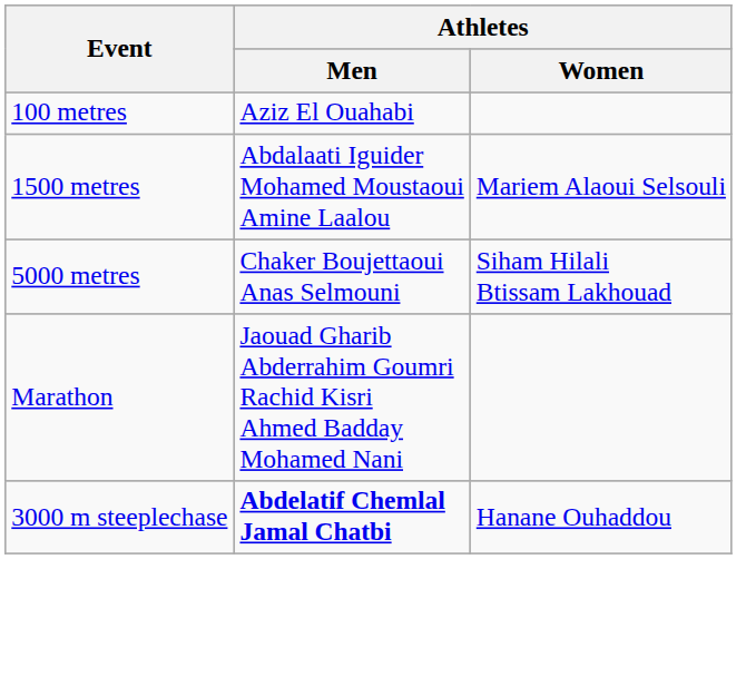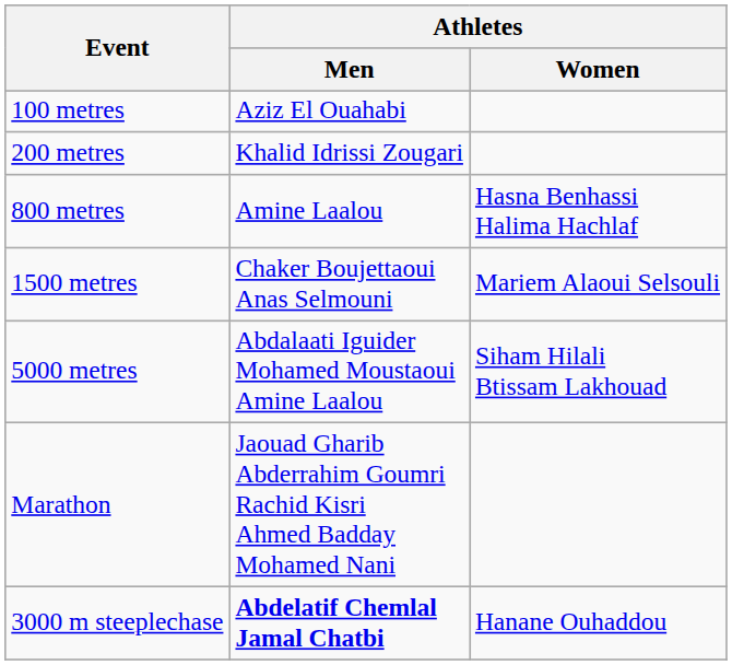+ row: 200 metres | Khalid Idrissi Zougari
+ row: 800 metres | Amine Laalou | Hasna Benhassi Halima Hachlaf
1500 metres | Athletes / Men: Abdalaati Iguider Mohamed Moustaoui Amine Laalou -> Chaker Boujettaoui Anas Selmouni
5000 metres | Athletes / Men: Chaker Boujettaoui Anas Selmouni -> Abdalaati Iguider Mohamed Moustaoui Amine Laalou
